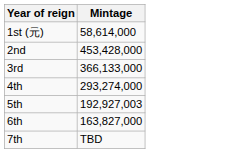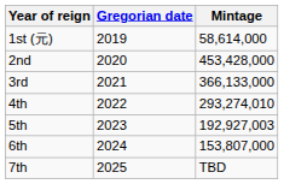+ column: Gregorian date | 2019 | 2020 | 2021 | 2022 | 2023 | 2024 | 2025
4th | Mintage: 293,274,000 -> 293,274,010
6th | Mintage: 163,827,000 -> 153,807,000
